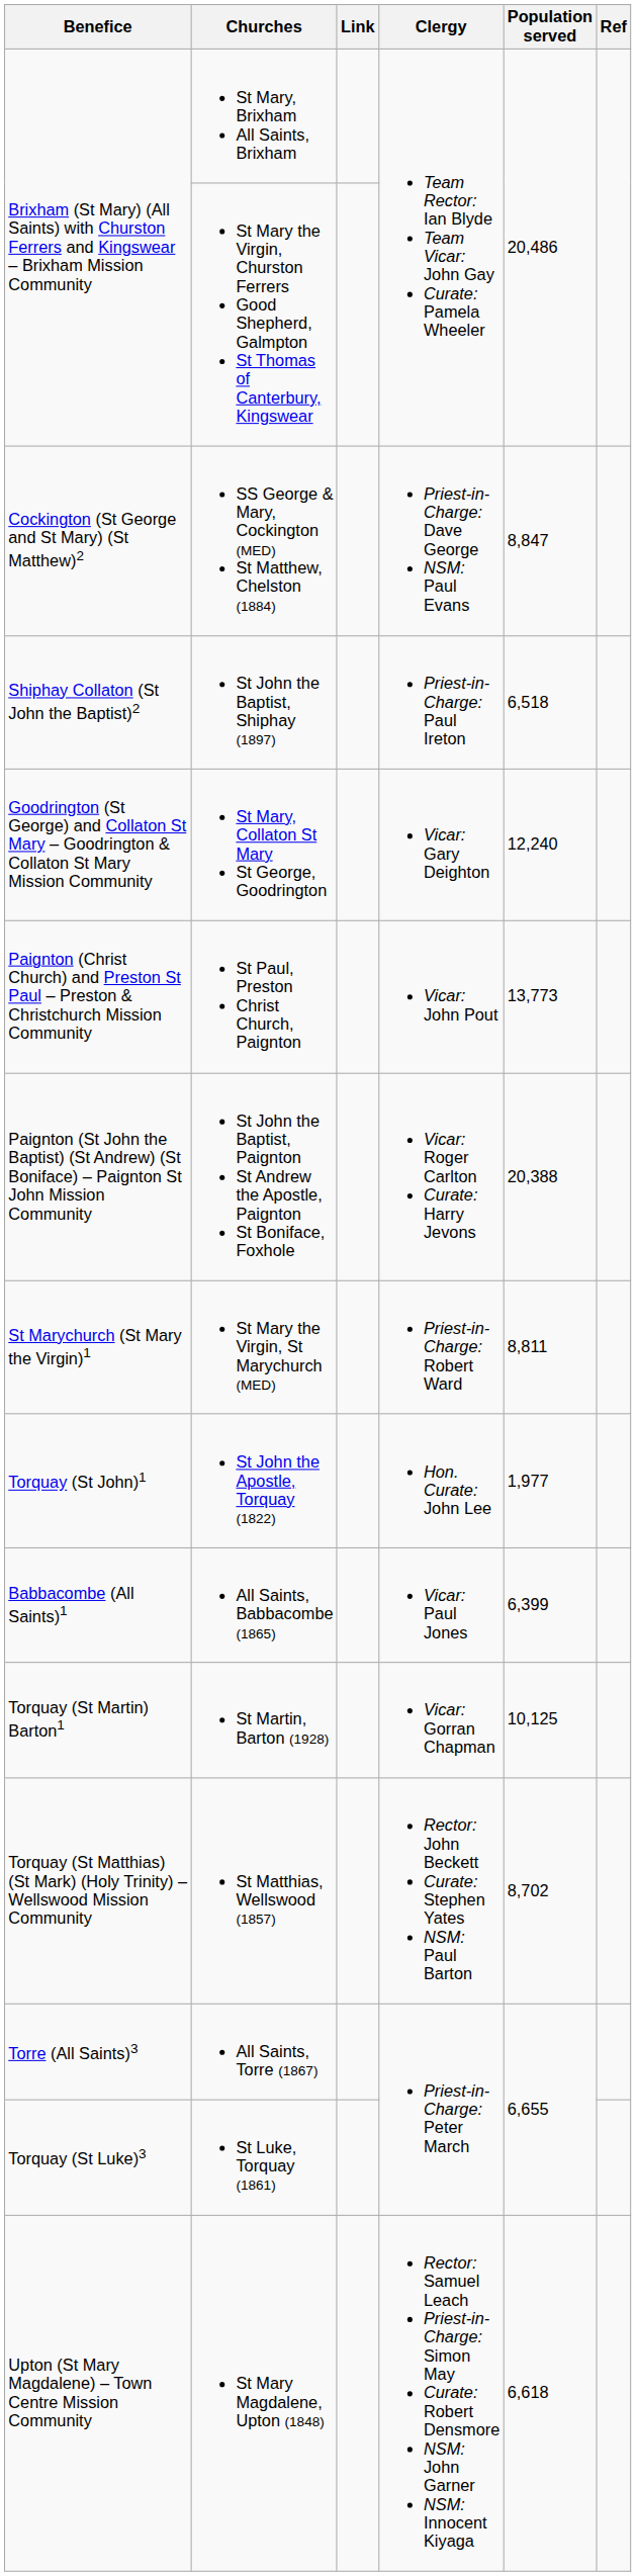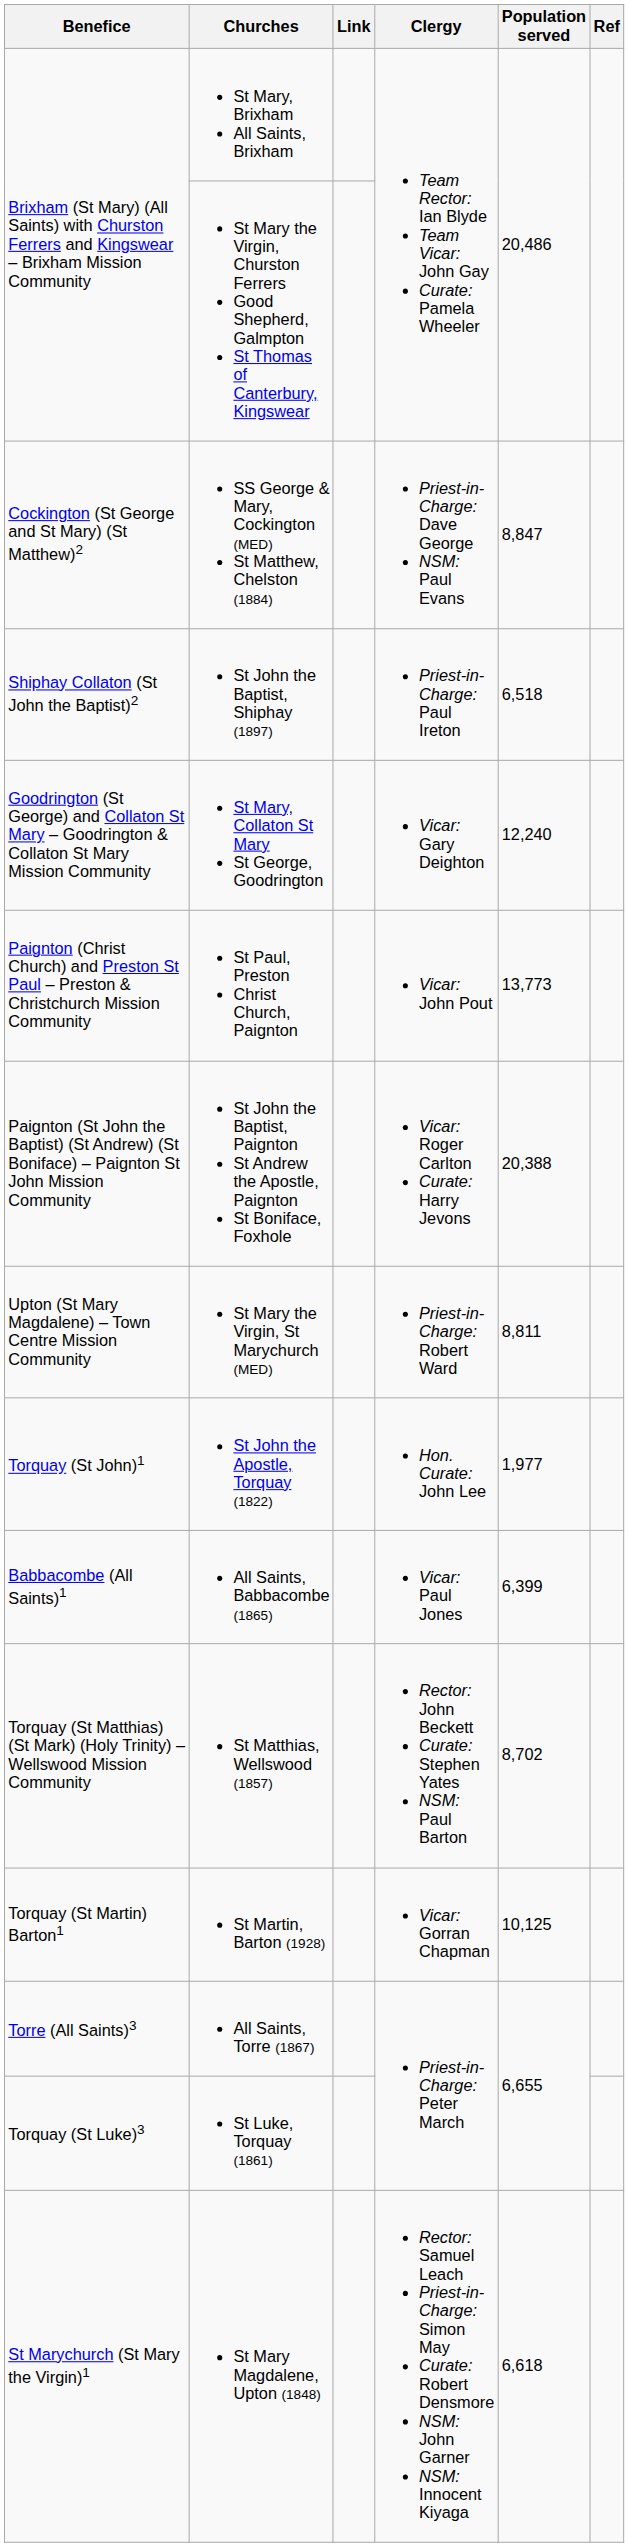St Mary the Virgin, St Marychurch (MED) | Benefice: St Marychurch (St Mary the Virgin)1 -> Upton (St Mary Magdalene) – Town Centre Mission Community
rows swapped: St Martin, Barton (1928) <-> St Matthias, Wellswood (1857)
St Mary Magdalene, Upton (1848) | Benefice: Upton (St Mary Magdalene) – Town Centre Mission Community -> St Marychurch (St Mary the Virgin)1
